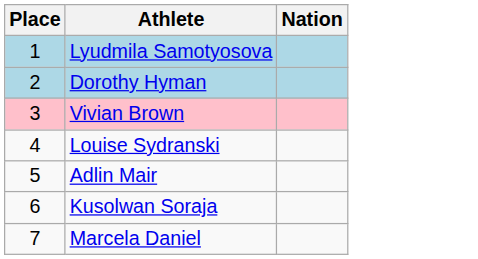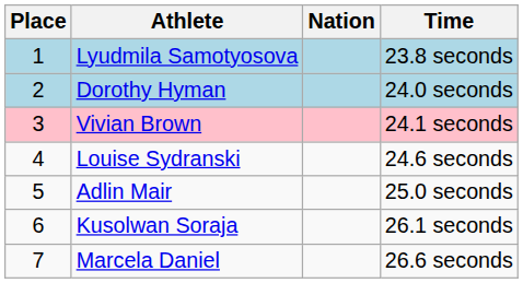+ column: Time | 23.8 seconds | 24.0 seconds | 24.1 seconds | 24.6 seconds | 25.0 seconds | 26.1 seconds | 26.6 seconds
